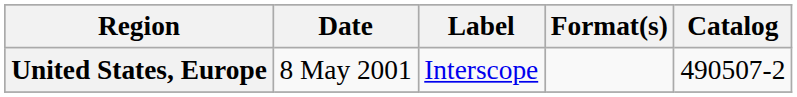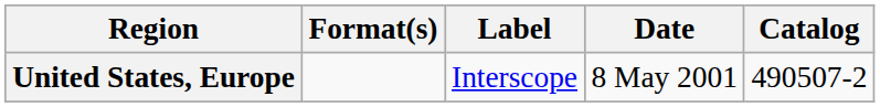columns swapped: Date <-> Format(s)
